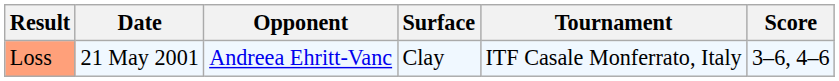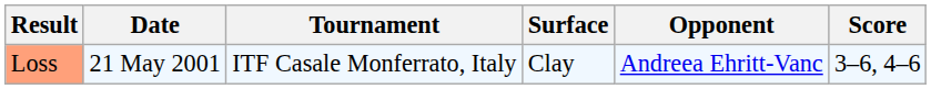columns swapped: Tournament <-> Opponent
